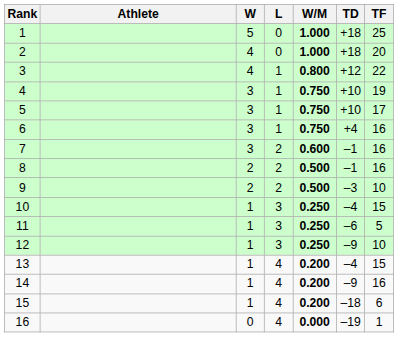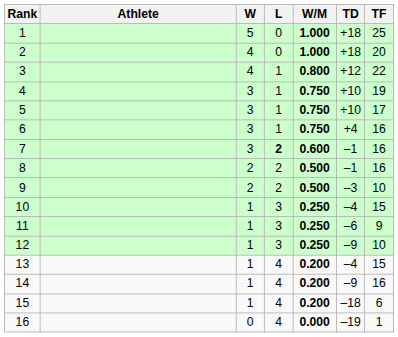7 | L: normal -> bold
11 | TF: 5 -> 9
